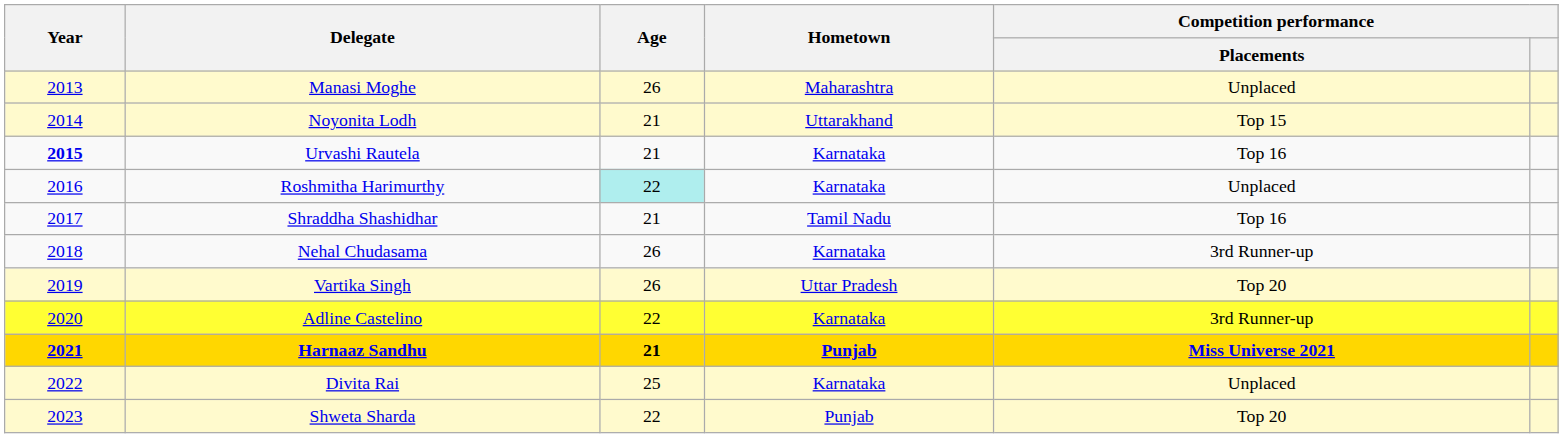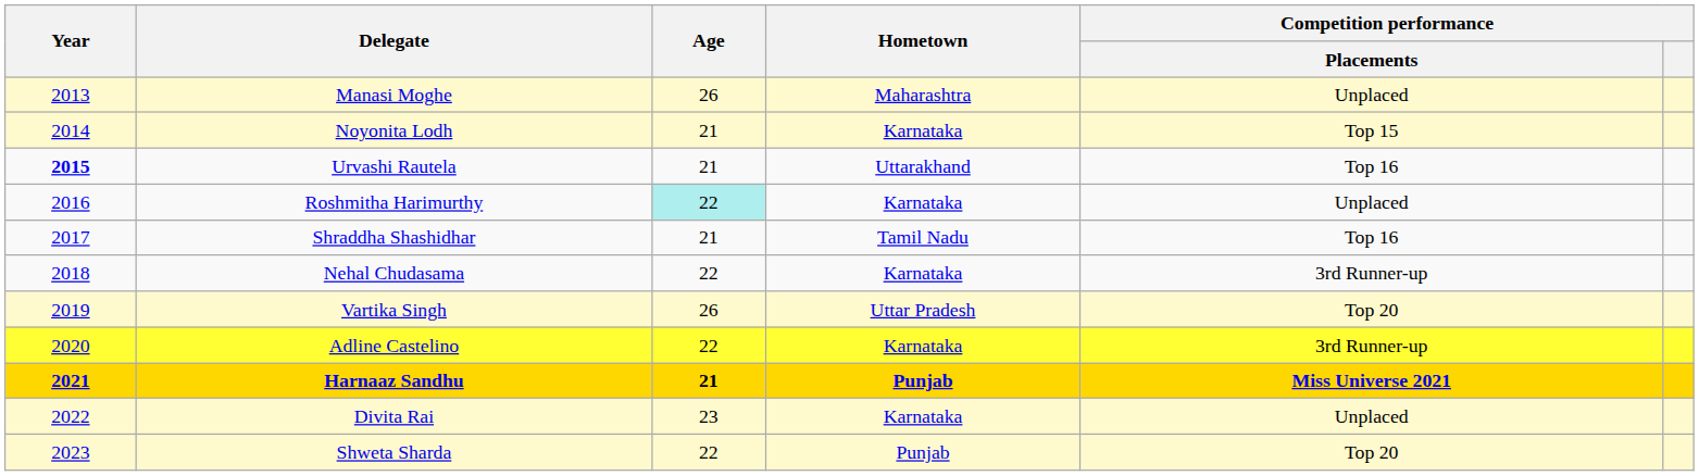Noyonita Lodh | Hometown: Uttarakhand -> Karnataka
Urvashi Rautela | Hometown: Karnataka -> Uttarakhand
Nehal Chudasama | Age: 26 -> 22
Divita Rai | Age: 25 -> 23
